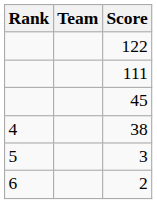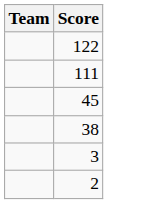- column: Rank | 4 | 5 | 6
